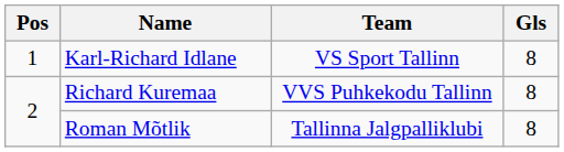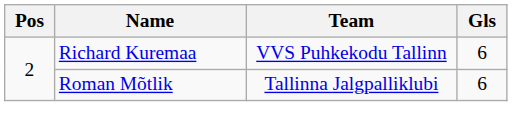- row: 1 | Karl-Richard Idlane | VS Sport Tallinn | 8
Richard Kuremaa | Gls: 8 -> 6
Roman Mõtlik | Gls: 8 -> 6
